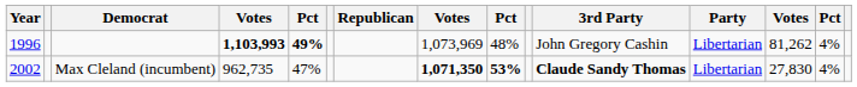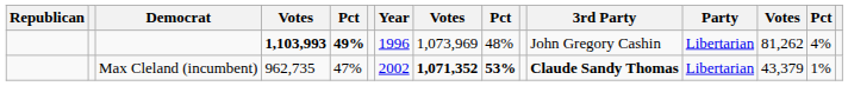columns swapped: Year <-> Republican
Max Cleland (incumbent) | column 8: 1,071,350 -> 1,071,352
Max Cleland (incumbent) | column 13: 27,830 -> 43,379
Max Cleland (incumbent) | column 14: 4% -> 1%
